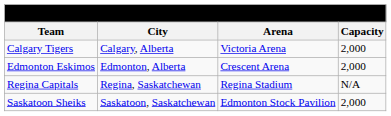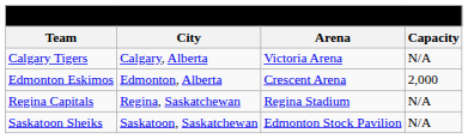Calgary Tigers | Capacity: 2,000 -> N/A
Saskatoon Sheiks | Capacity: 2,000 -> N/A
